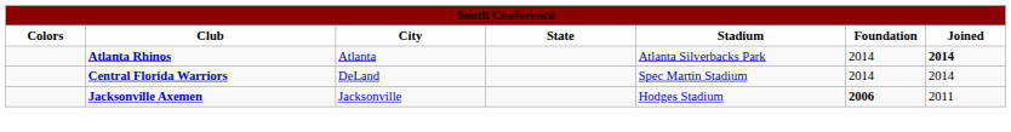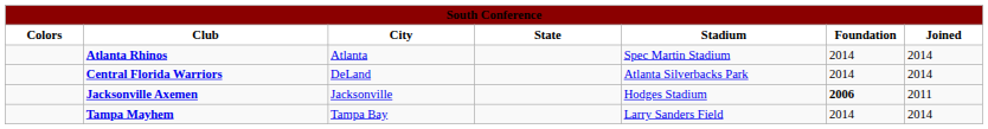Atlanta Rhinos | Stadium: Atlanta Silverbacks Park -> Spec Martin Stadium
Atlanta Rhinos | Joined: bold -> normal
Central Florida Warriors | Stadium: Spec Martin Stadium -> Atlanta Silverbacks Park
+ row: Tampa Mayhem | Tampa Bay | Larry Sanders Field | 2014 | 2014
